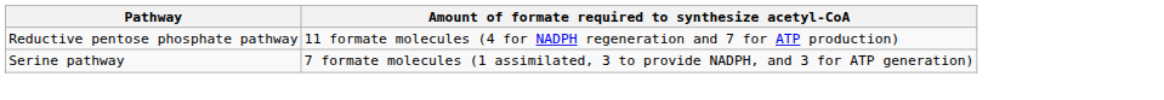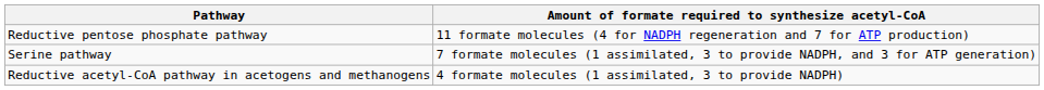+ row: Reductive acetyl-CoA pathway in acetogens and methanogens | 4 formate molecules (1 assimilated, 3 to provide NADPH)
